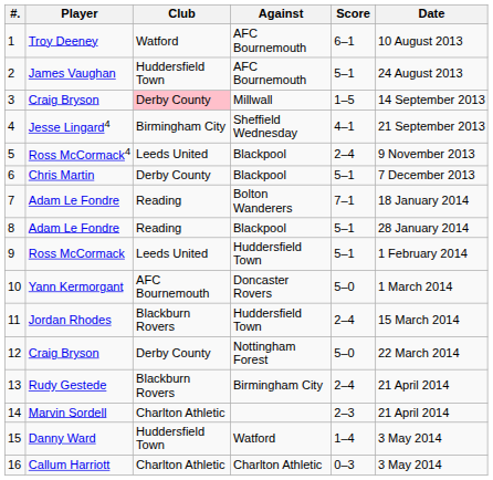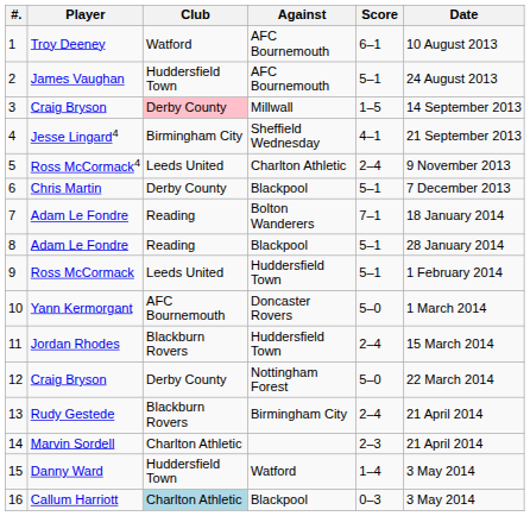5 | Against: Blackpool -> Charlton Athletic
16 | Club: no background -> lightblue background
16 | Against: Charlton Athletic -> Blackpool
